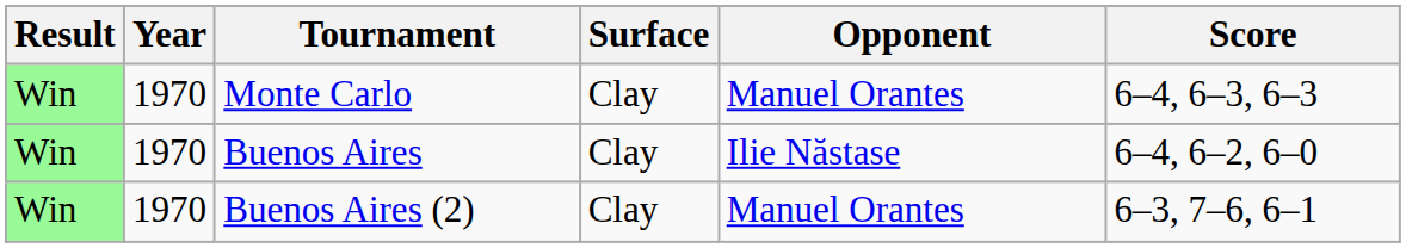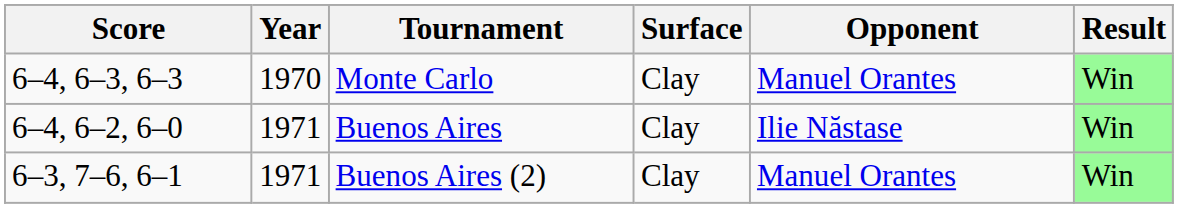columns swapped: Result <-> Score
Buenos Aires | Year: 1970 -> 1971
Buenos Aires (2) | Year: 1970 -> 1971
